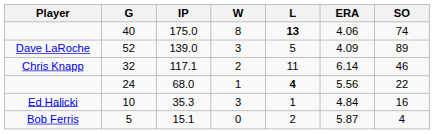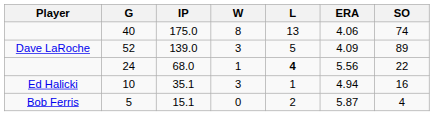40 | L: bold -> normal
- row: Chris Knapp | 32 | 117.1 | 2 | 11 | 6.14 | 46
10 | IP: 35.3 -> 35.1
10 | ERA: 4.84 -> 4.94
